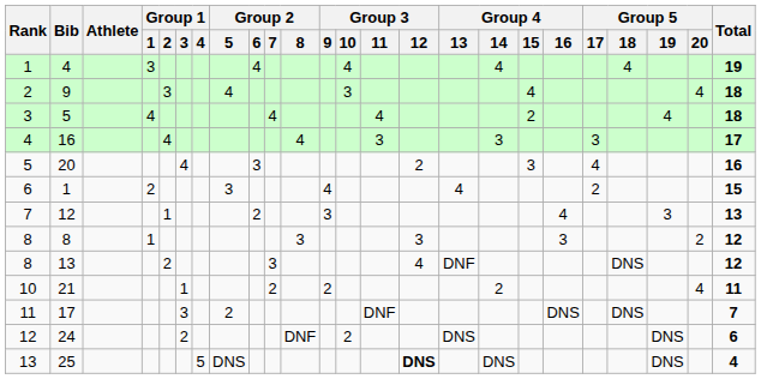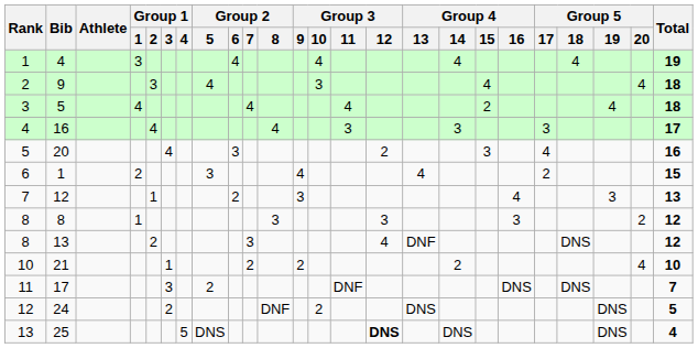21 | Total: 11 -> 10
24 | Total: 6 -> 5
